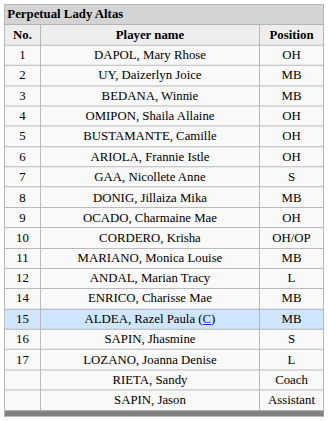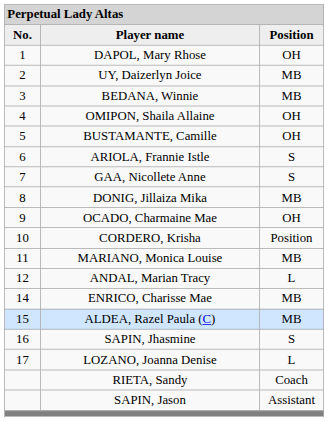ARIOLA, Frannie Istle | column 3: OH -> S
CORDERO, Krisha | column 3: OH/OP -> Position
